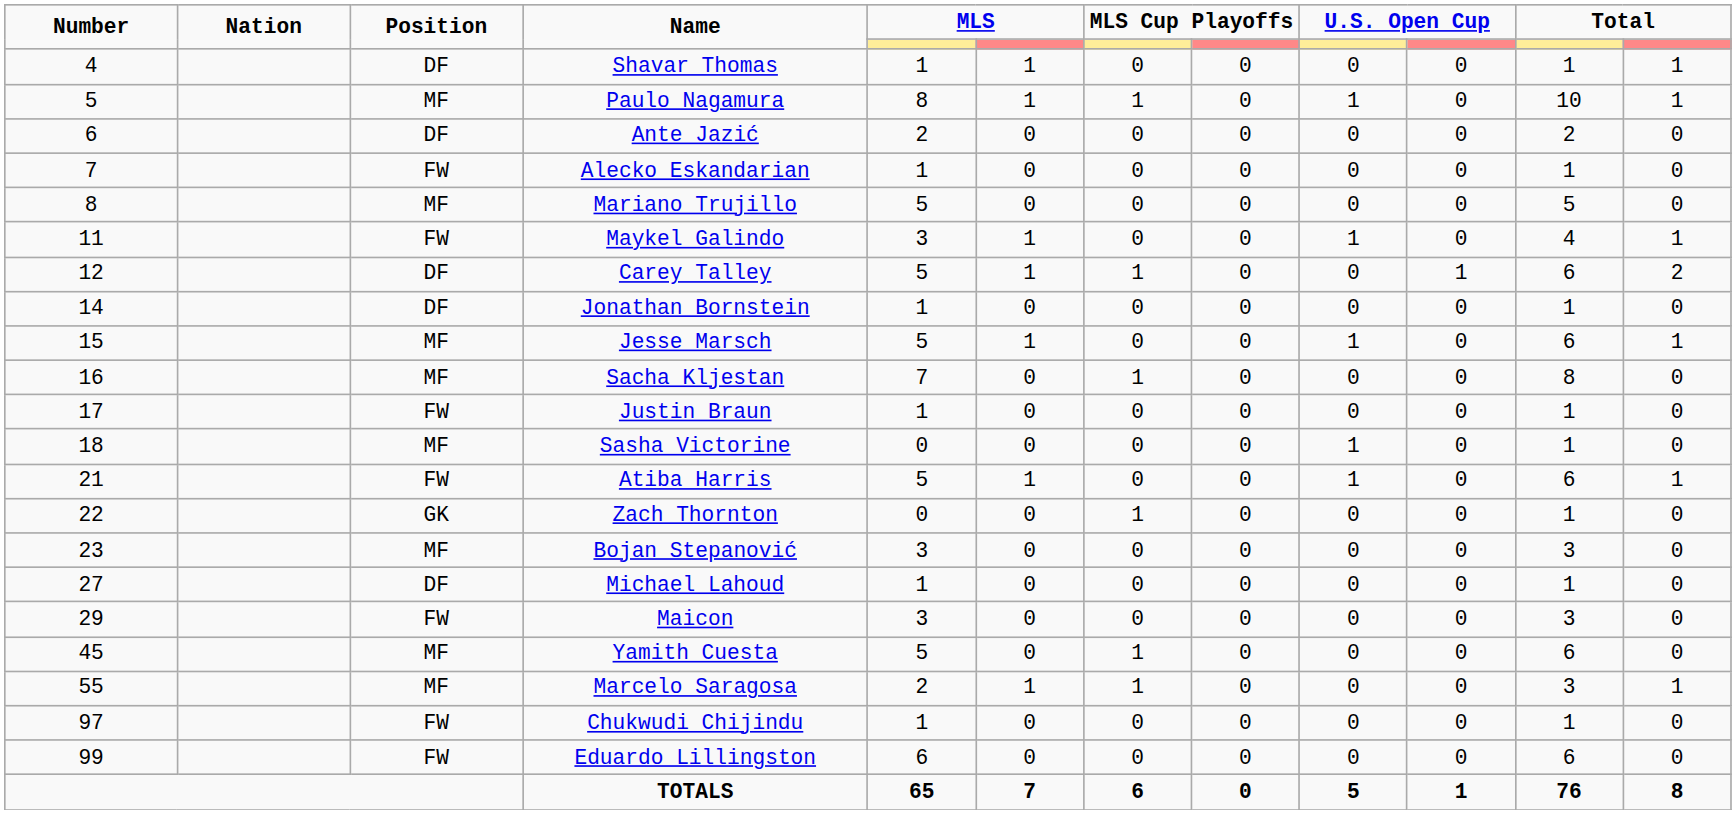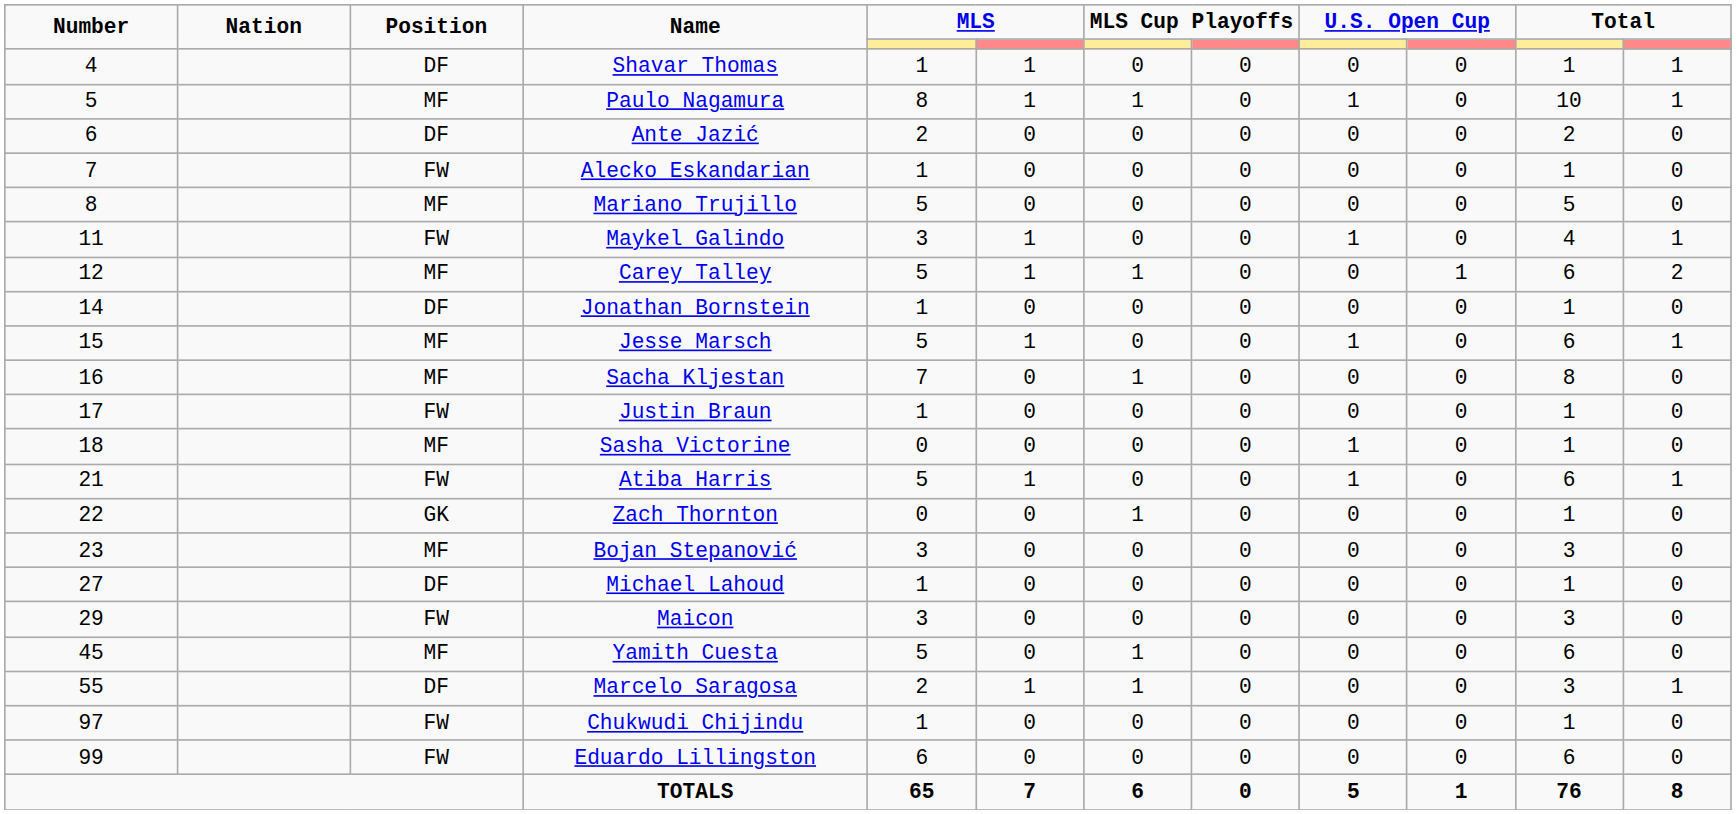Carey Talley | Position: DF -> MF
Marcelo Saragosa | Position: MF -> DF
